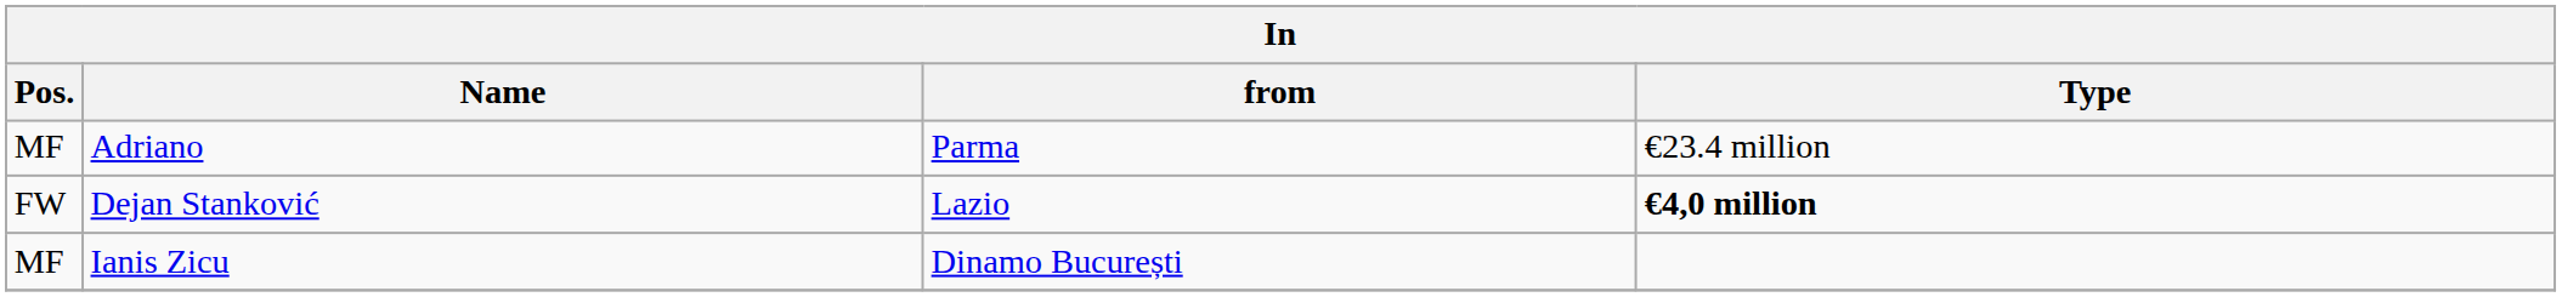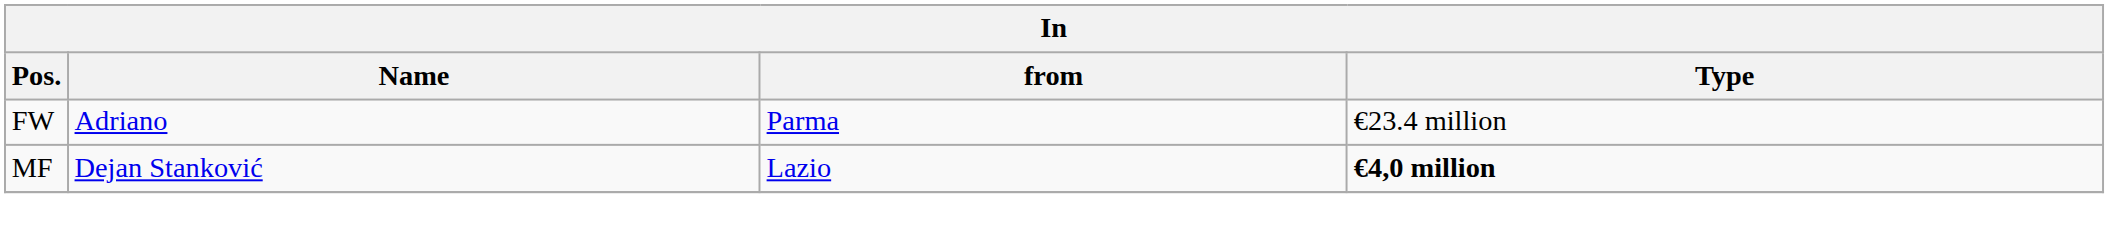Adriano | Pos.: MF -> FW
Dejan Stanković | Pos.: FW -> MF
- row: MF | Ianis Zicu | Dinamo București
